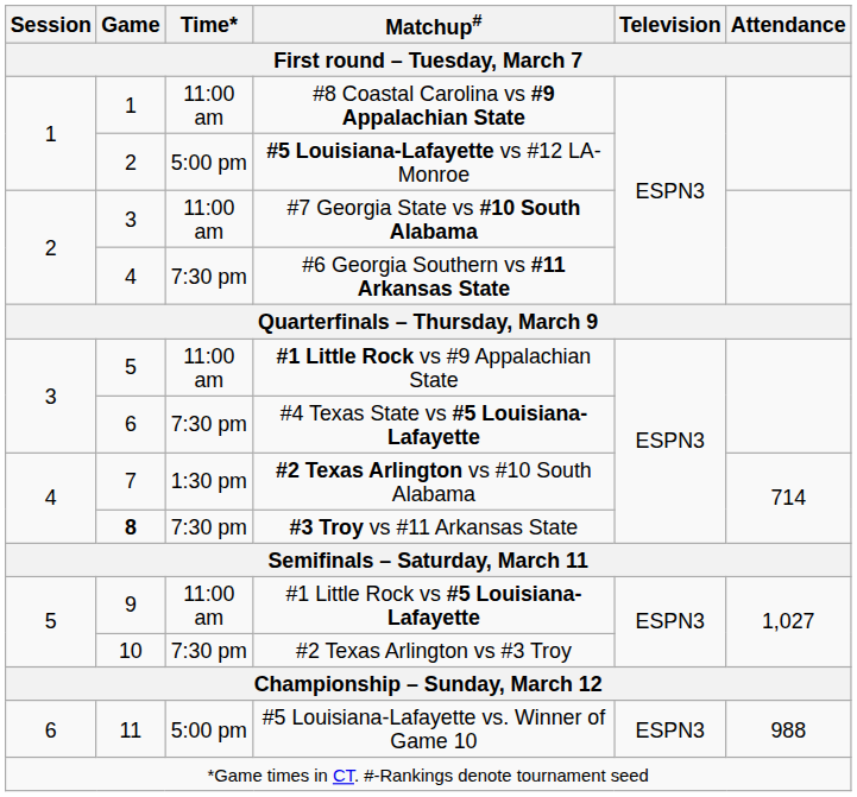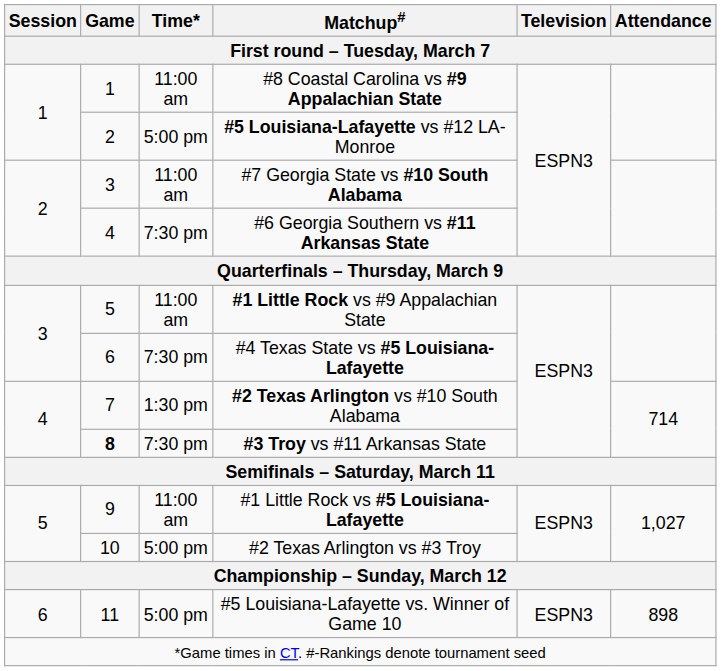#2 Texas Arlington vs #3 Troy | Time*: 7:30 pm -> 5:00 pm
#5 Louisiana-Lafayette vs. Winner of Game 10 | Attendance: 988 -> 898
